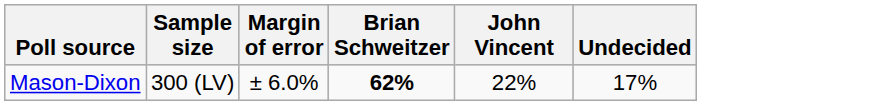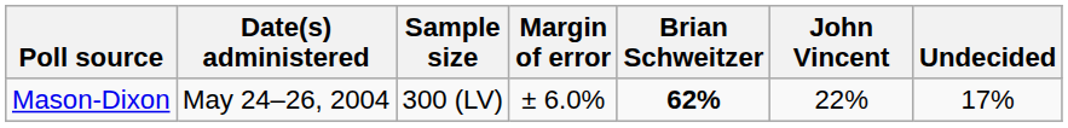+ column: Date(s) administered | May 24–26, 2004
